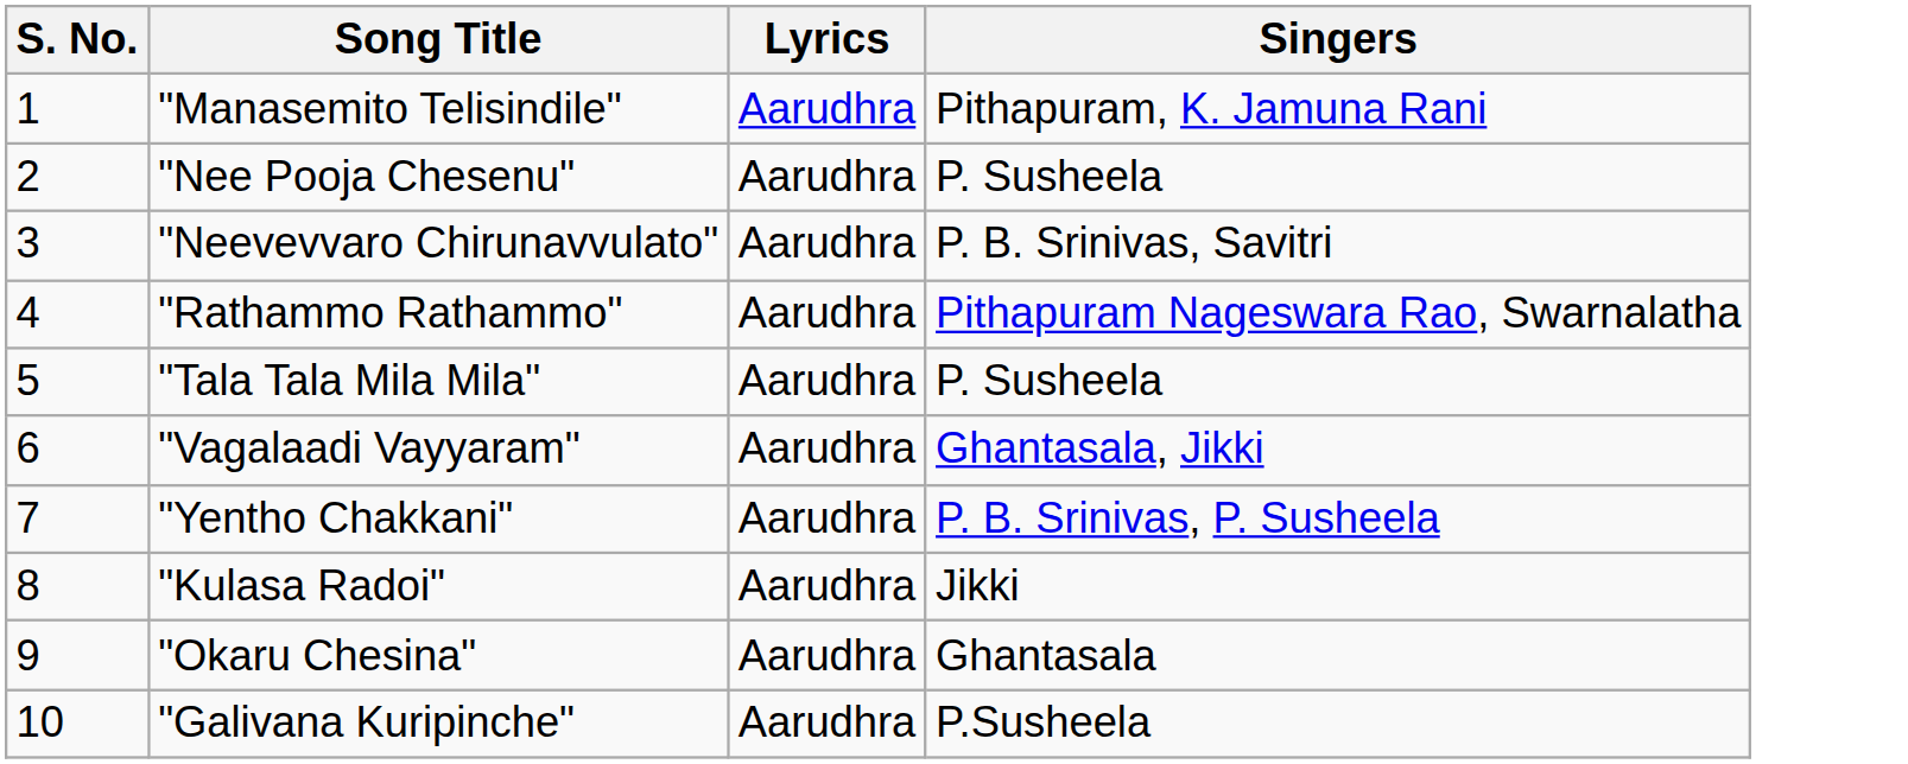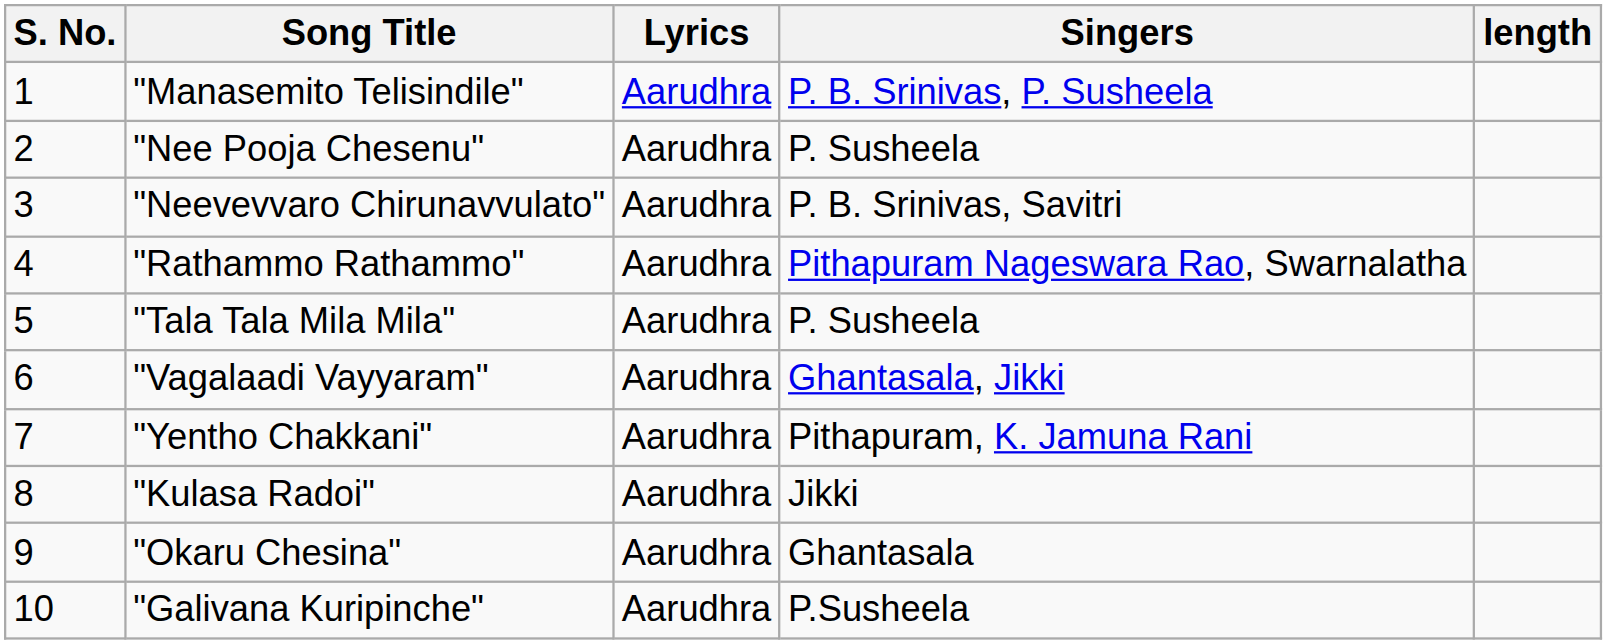+ column: length
"Manasemito Telisindile" | Singers: Pithapuram, K. Jamuna Rani -> P. B. Srinivas, P. Susheela
"Yentho Chakkani" | Singers: P. B. Srinivas, P. Susheela -> Pithapuram, K. Jamuna Rani
